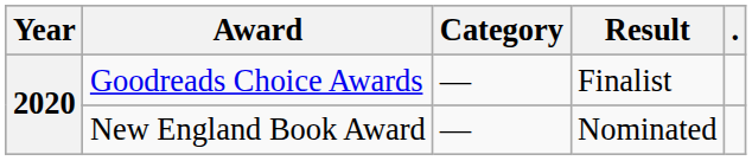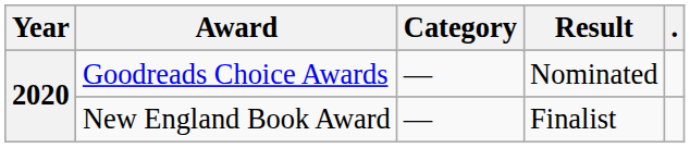Goodreads Choice Awards | Result: Finalist -> Nominated
New England Book Award | Result: Nominated -> Finalist
